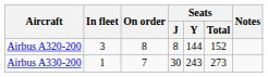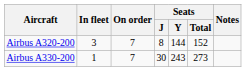Airbus A320-200 | On order: 8 -> 7
